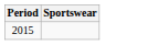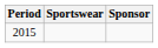+ column: Sponsor
